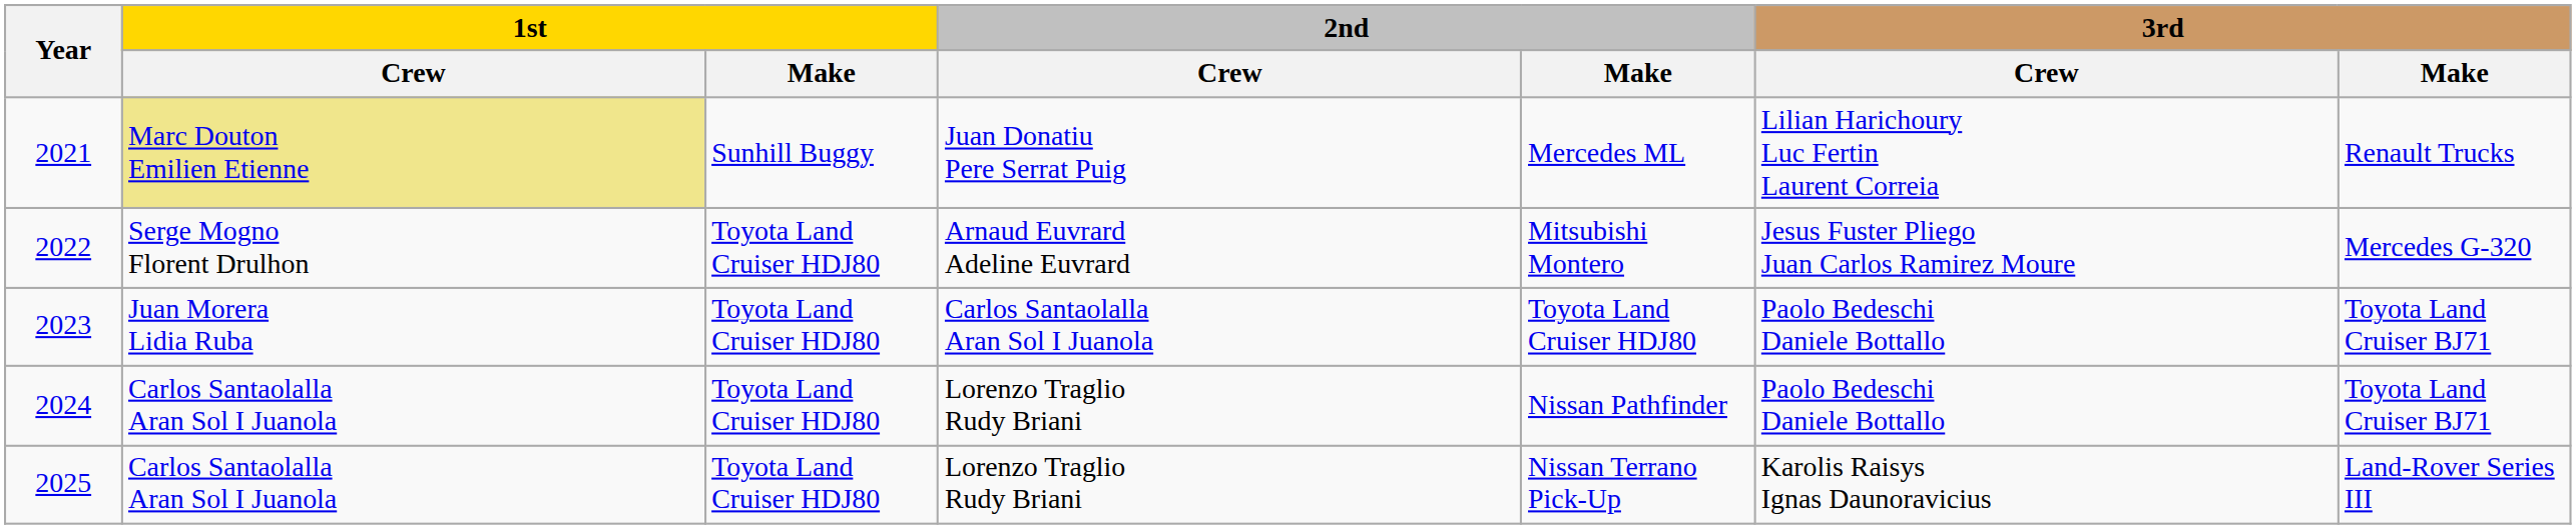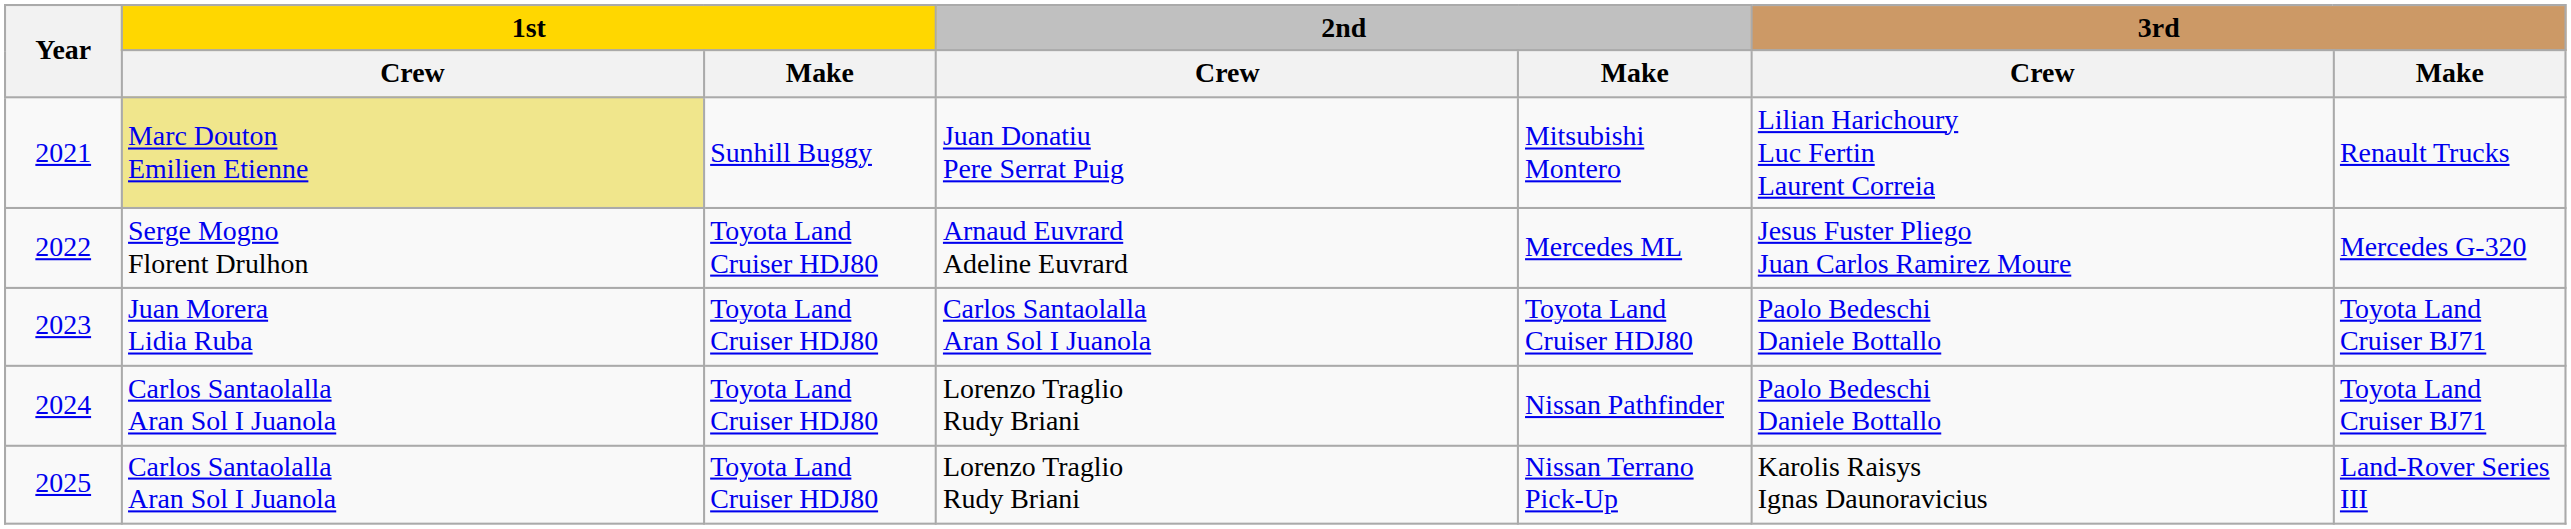2021 | 2nd / Make: Mercedes ML -> Mitsubishi Montero
2022 | 2nd / Make: Mitsubishi Montero -> Mercedes ML
